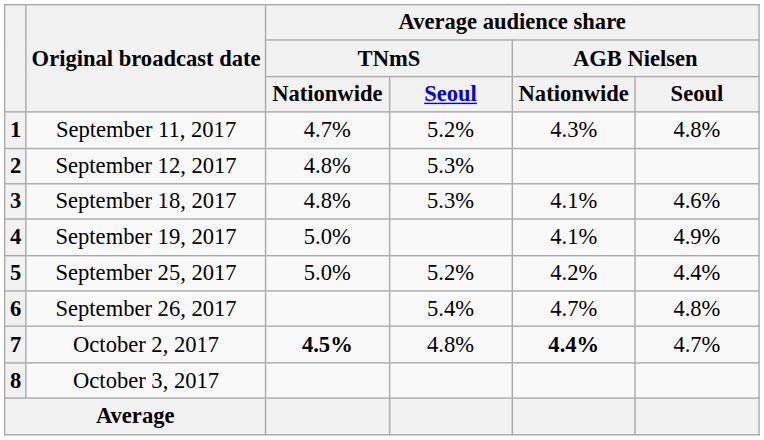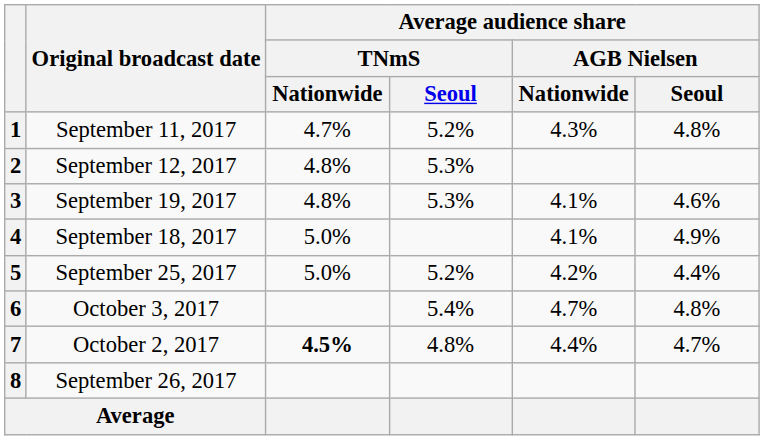3 | Original broadcast date: September 18, 2017 -> September 19, 2017
4 | Original broadcast date: September 19, 2017 -> September 18, 2017
6 | Original broadcast date: September 26, 2017 -> October 3, 2017
7 | Average audience share / AGB Nielsen / Nationwide: bold -> normal
8 | Original broadcast date: October 3, 2017 -> September 26, 2017
